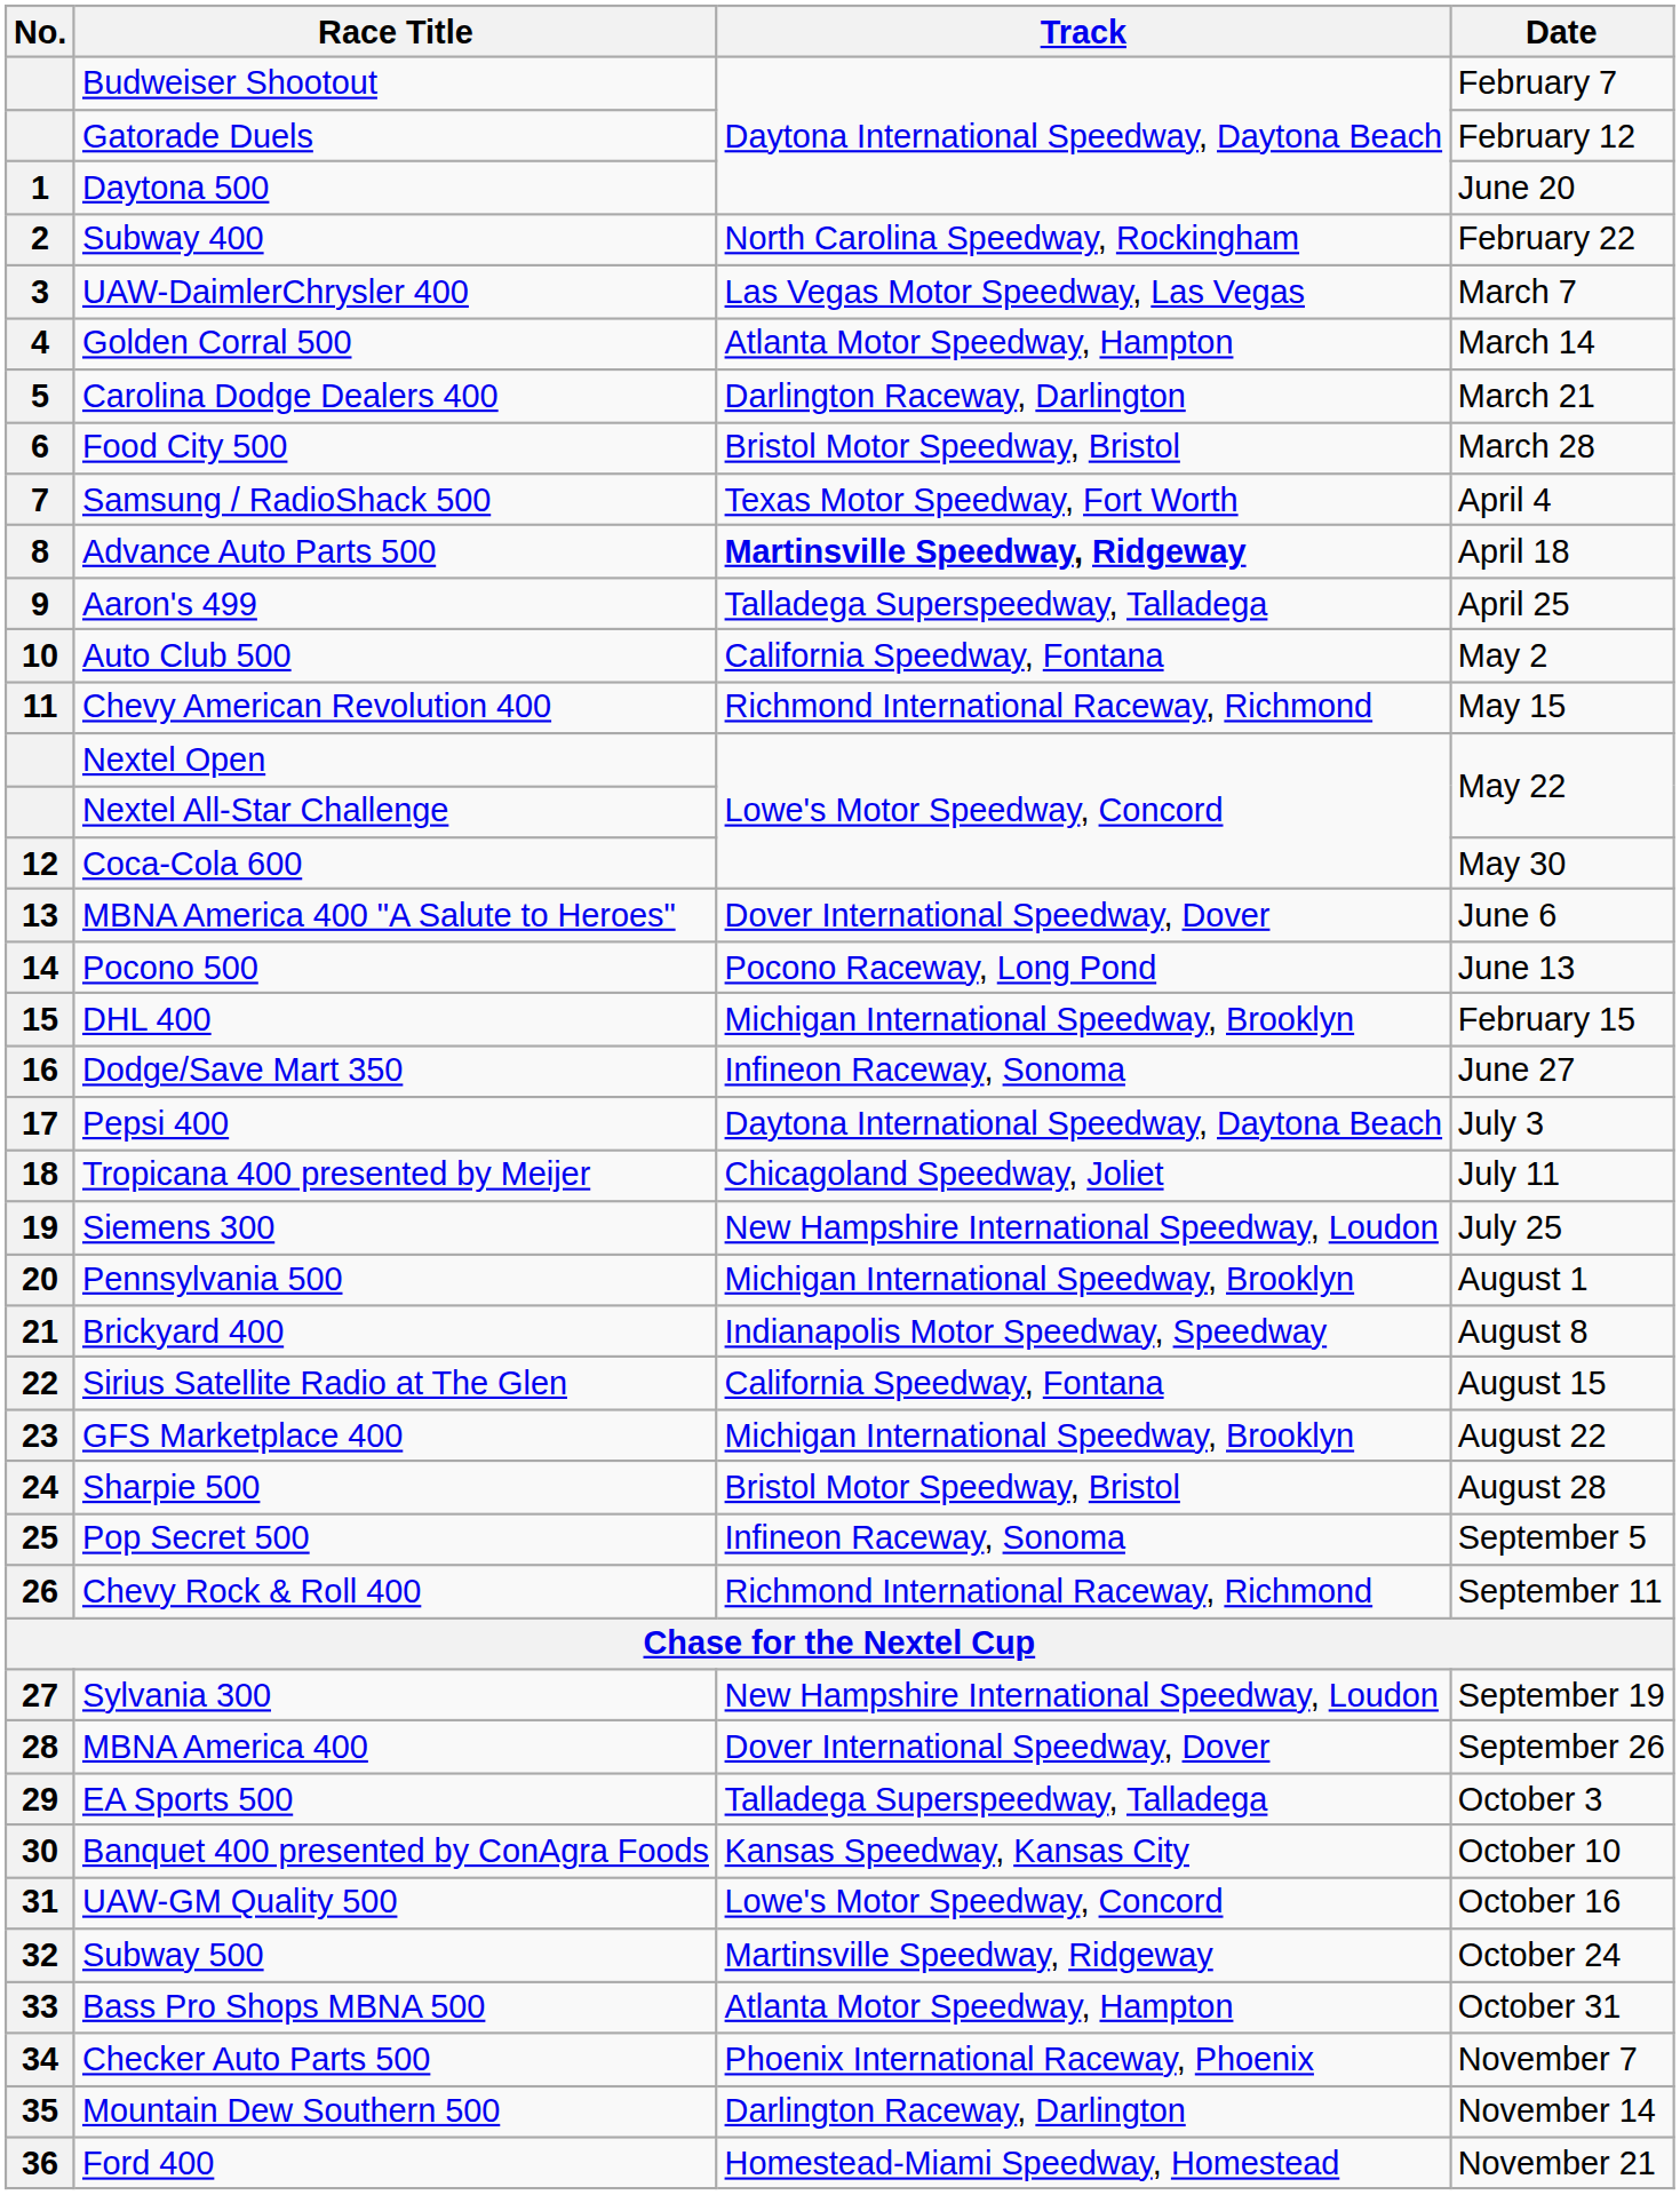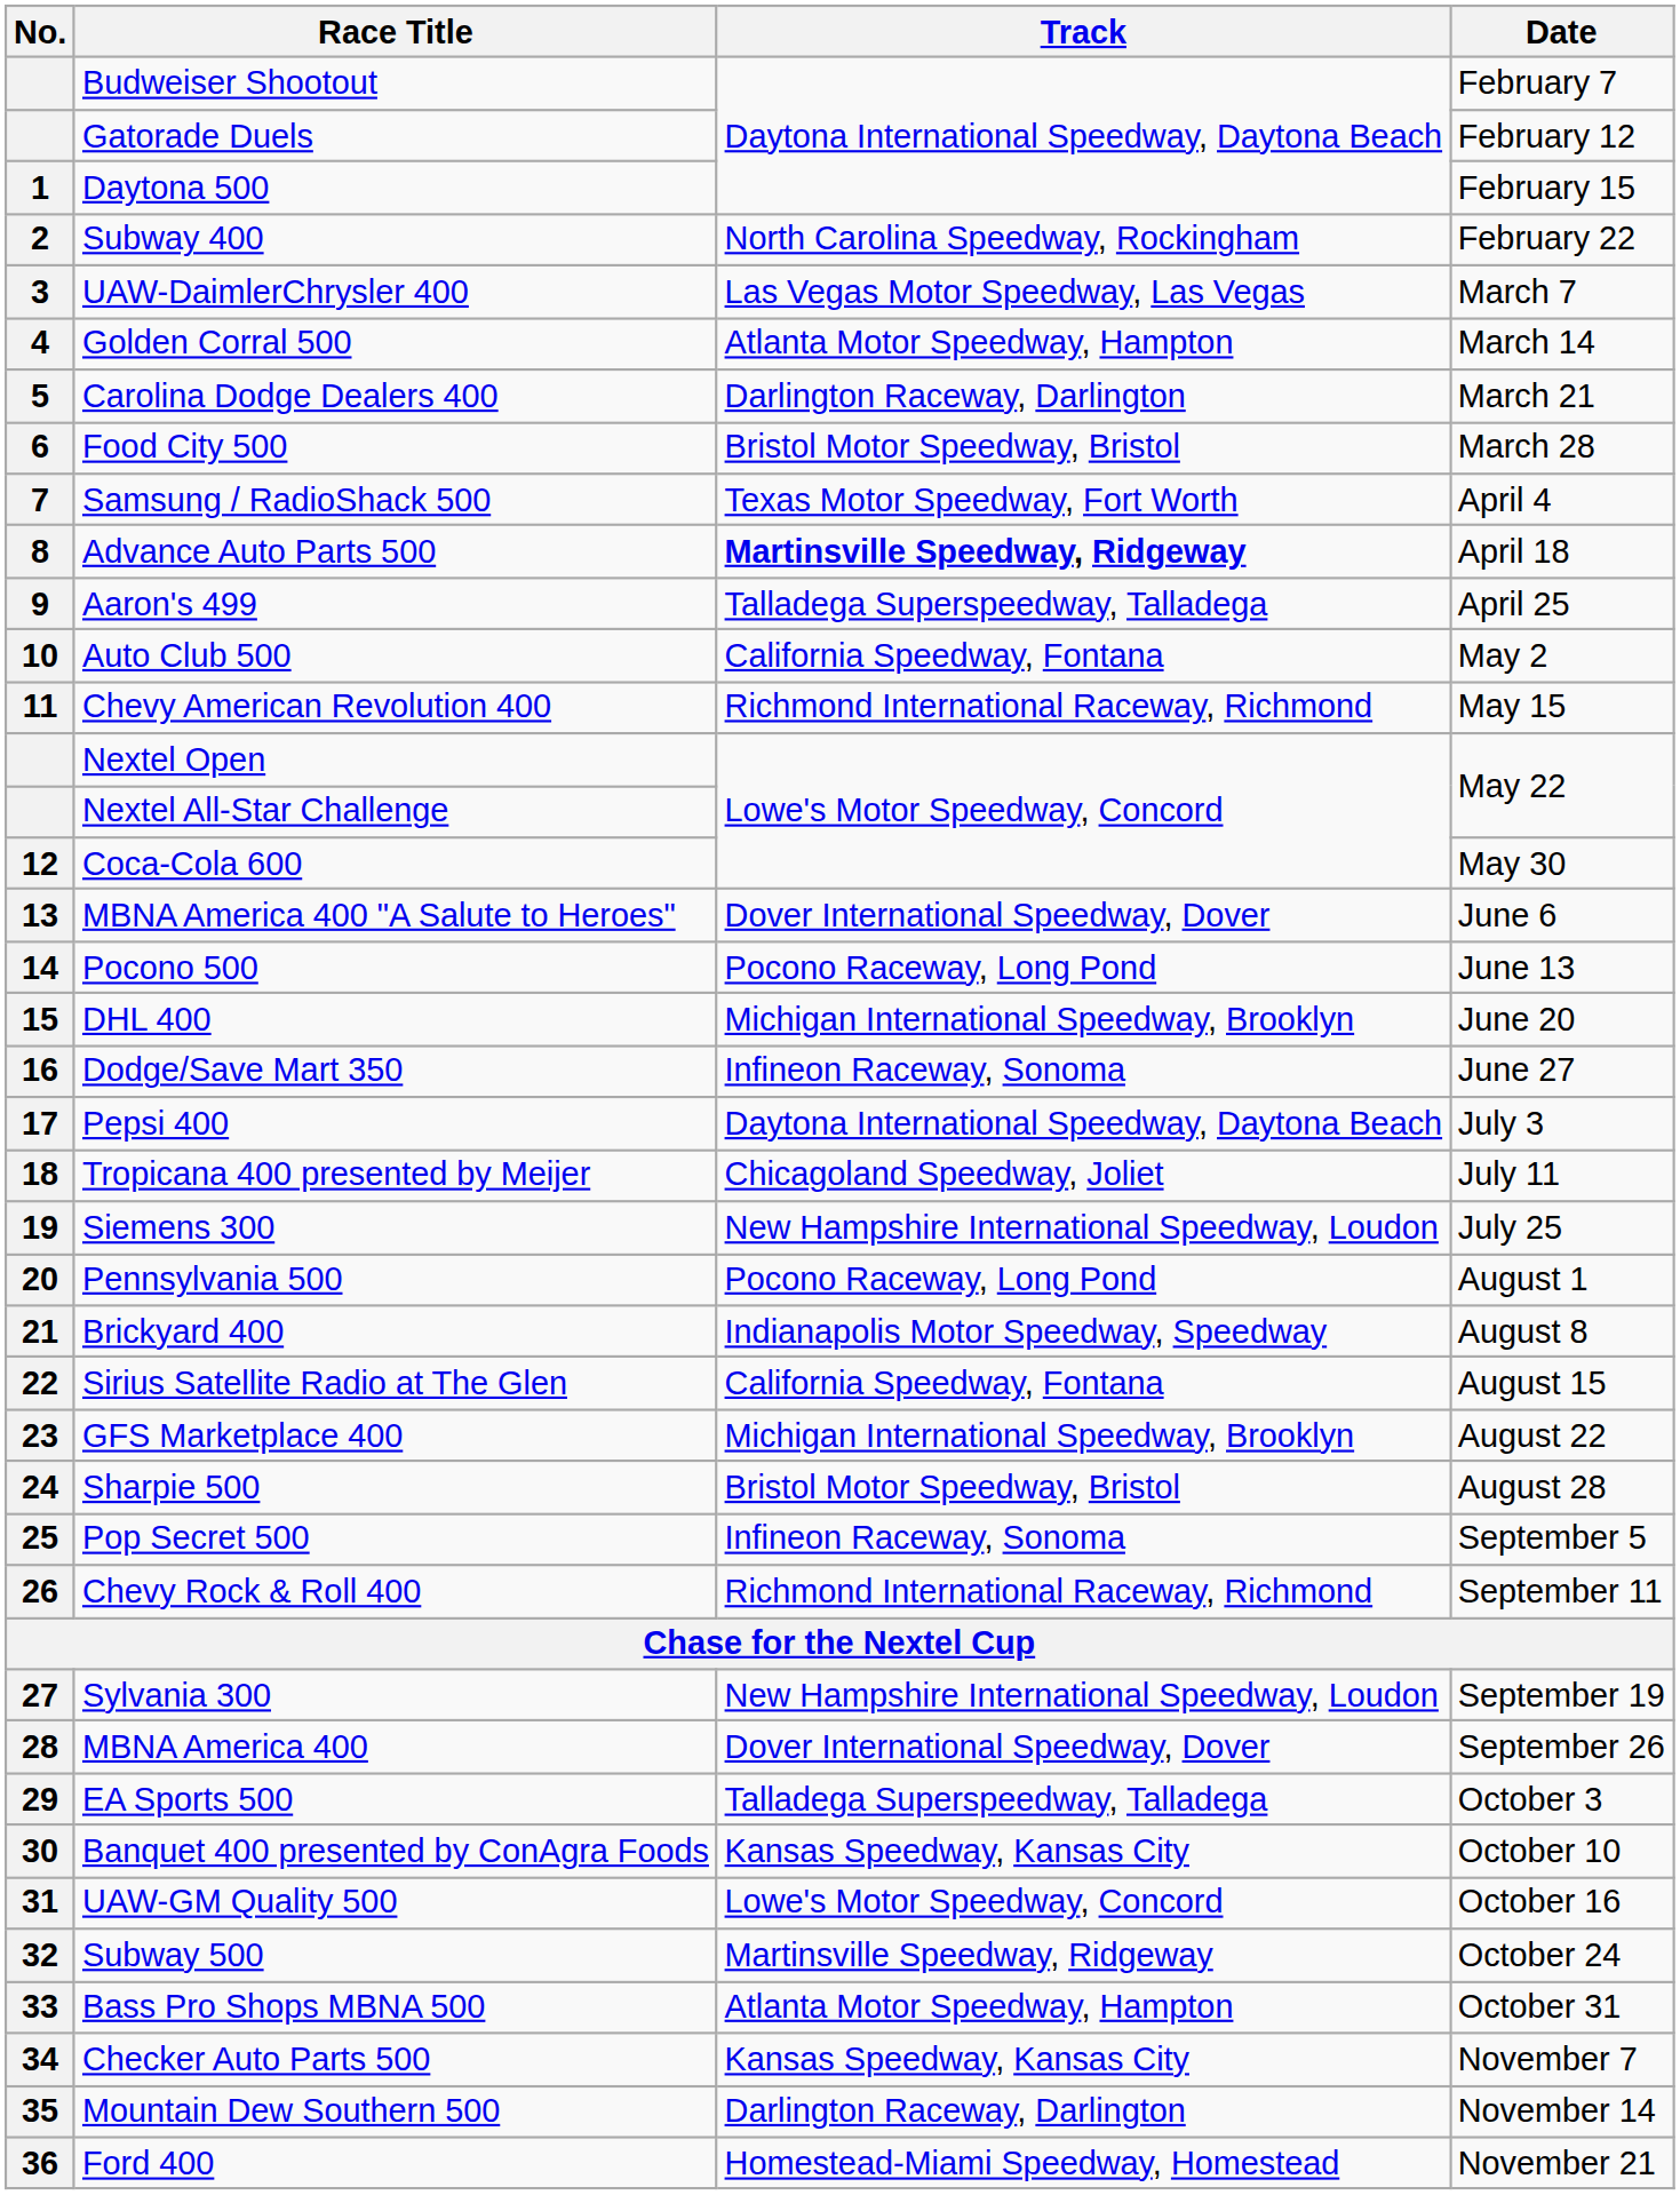Daytona 500 | Date: June 20 -> February 15
DHL 400 | Date: February 15 -> June 20
Pennsylvania 500 | Track: Michigan International Speedway, Brooklyn -> Pocono Raceway, Long Pond
Checker Auto Parts 500 | Track: Phoenix International Raceway, Phoenix -> Kansas Speedway, Kansas City
